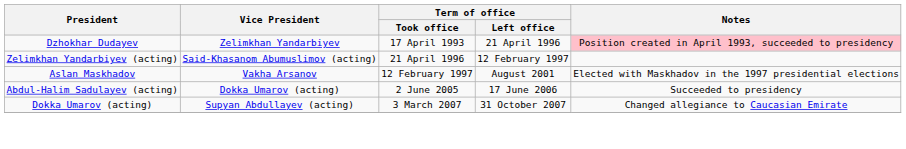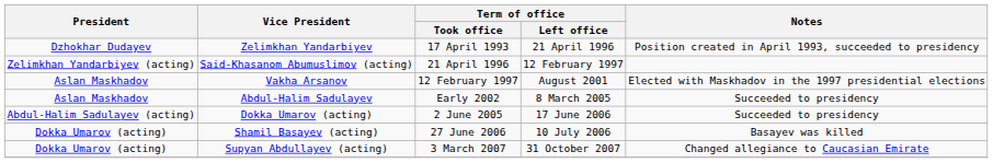Zelimkhan Yandarbiyev | Notes: pink background -> no background
+ row: Aslan Maskhadov | Abdul-Halim Sadulayev | Early 2002 | 8 March 2005 | Succeeded to presidency
+ row: Dokka Umarov (acting) | Shamil Basayev (acting) | 27 June 2006 | 10 July 2006 | Basayev was killed
